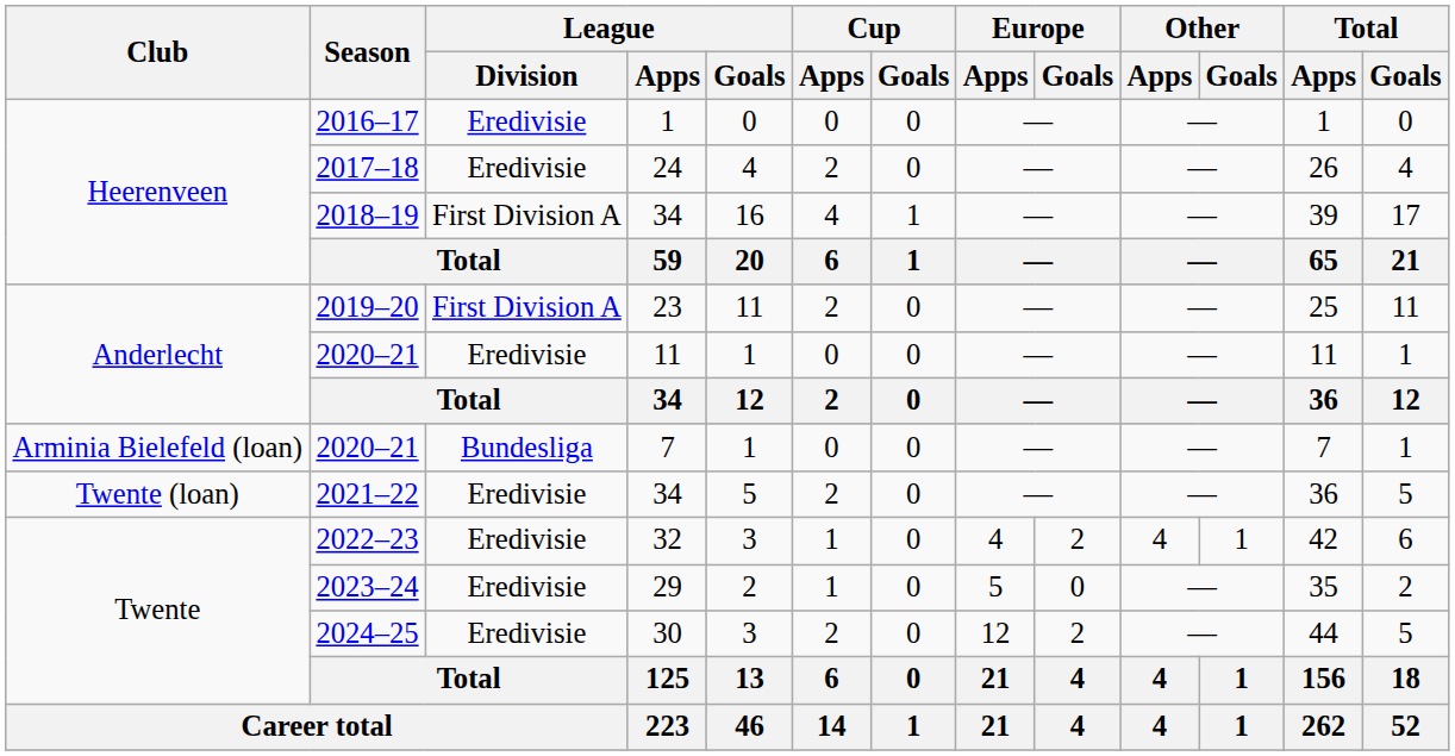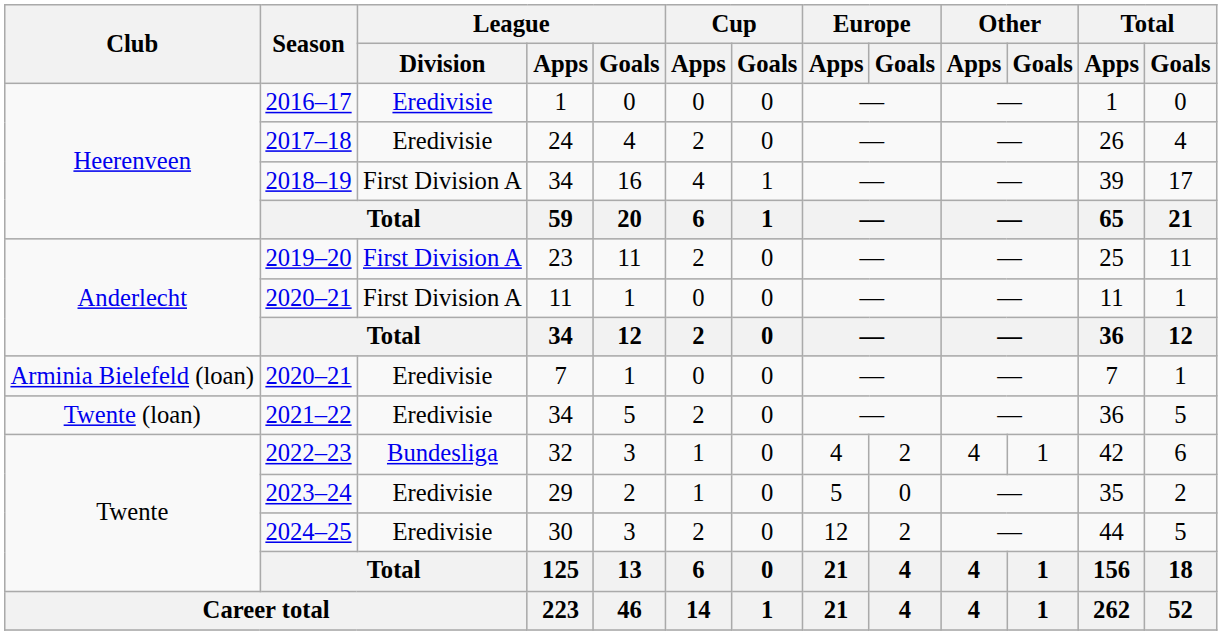2020–21 / 11 | League / Division: Eredivisie -> First Division A
2020–21 / 7 | League / Division: Bundesliga -> Eredivisie
2022–23 | League / Division: Eredivisie -> Bundesliga
